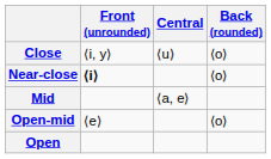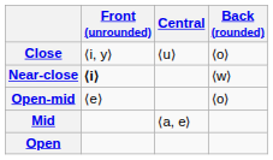Near-close | Back (rounded): ⟨o⟩ -> ⟨w⟩
rows swapped: Mid <-> Open-mid
